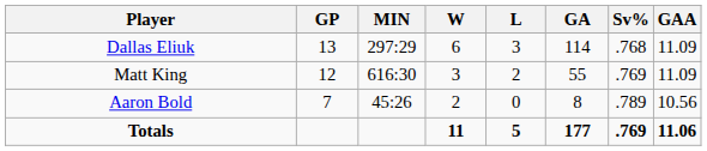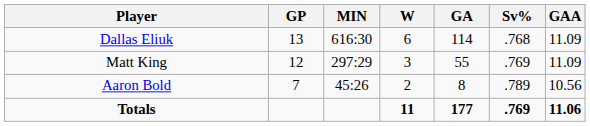- column: L | 3 | 2 | 0 | 5
Dallas Eliuk | MIN: 297:29 -> 616:30
Matt King | MIN: 616:30 -> 297:29
